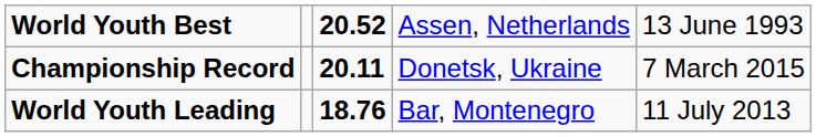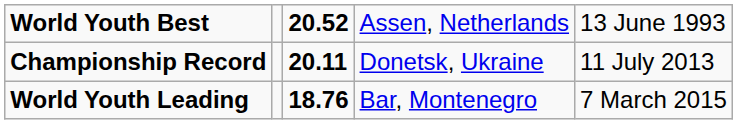Championship Record | column 5: 7 March 2015 -> 11 July 2013
World Youth Leading | column 5: 11 July 2013 -> 7 March 2015
